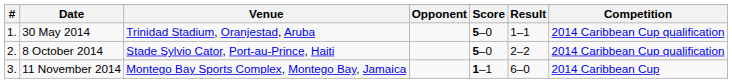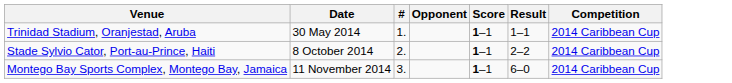columns swapped: # <-> Venue
30 May 2014 | Score: 5–0 -> 1–1
30 May 2014 | Competition: 2014 Caribbean Cup qualification -> 2014 Caribbean Cup
8 October 2014 | Score: 5–0 -> 1–1
8 October 2014 | Competition: 2014 Caribbean Cup qualification -> 2014 Caribbean Cup
